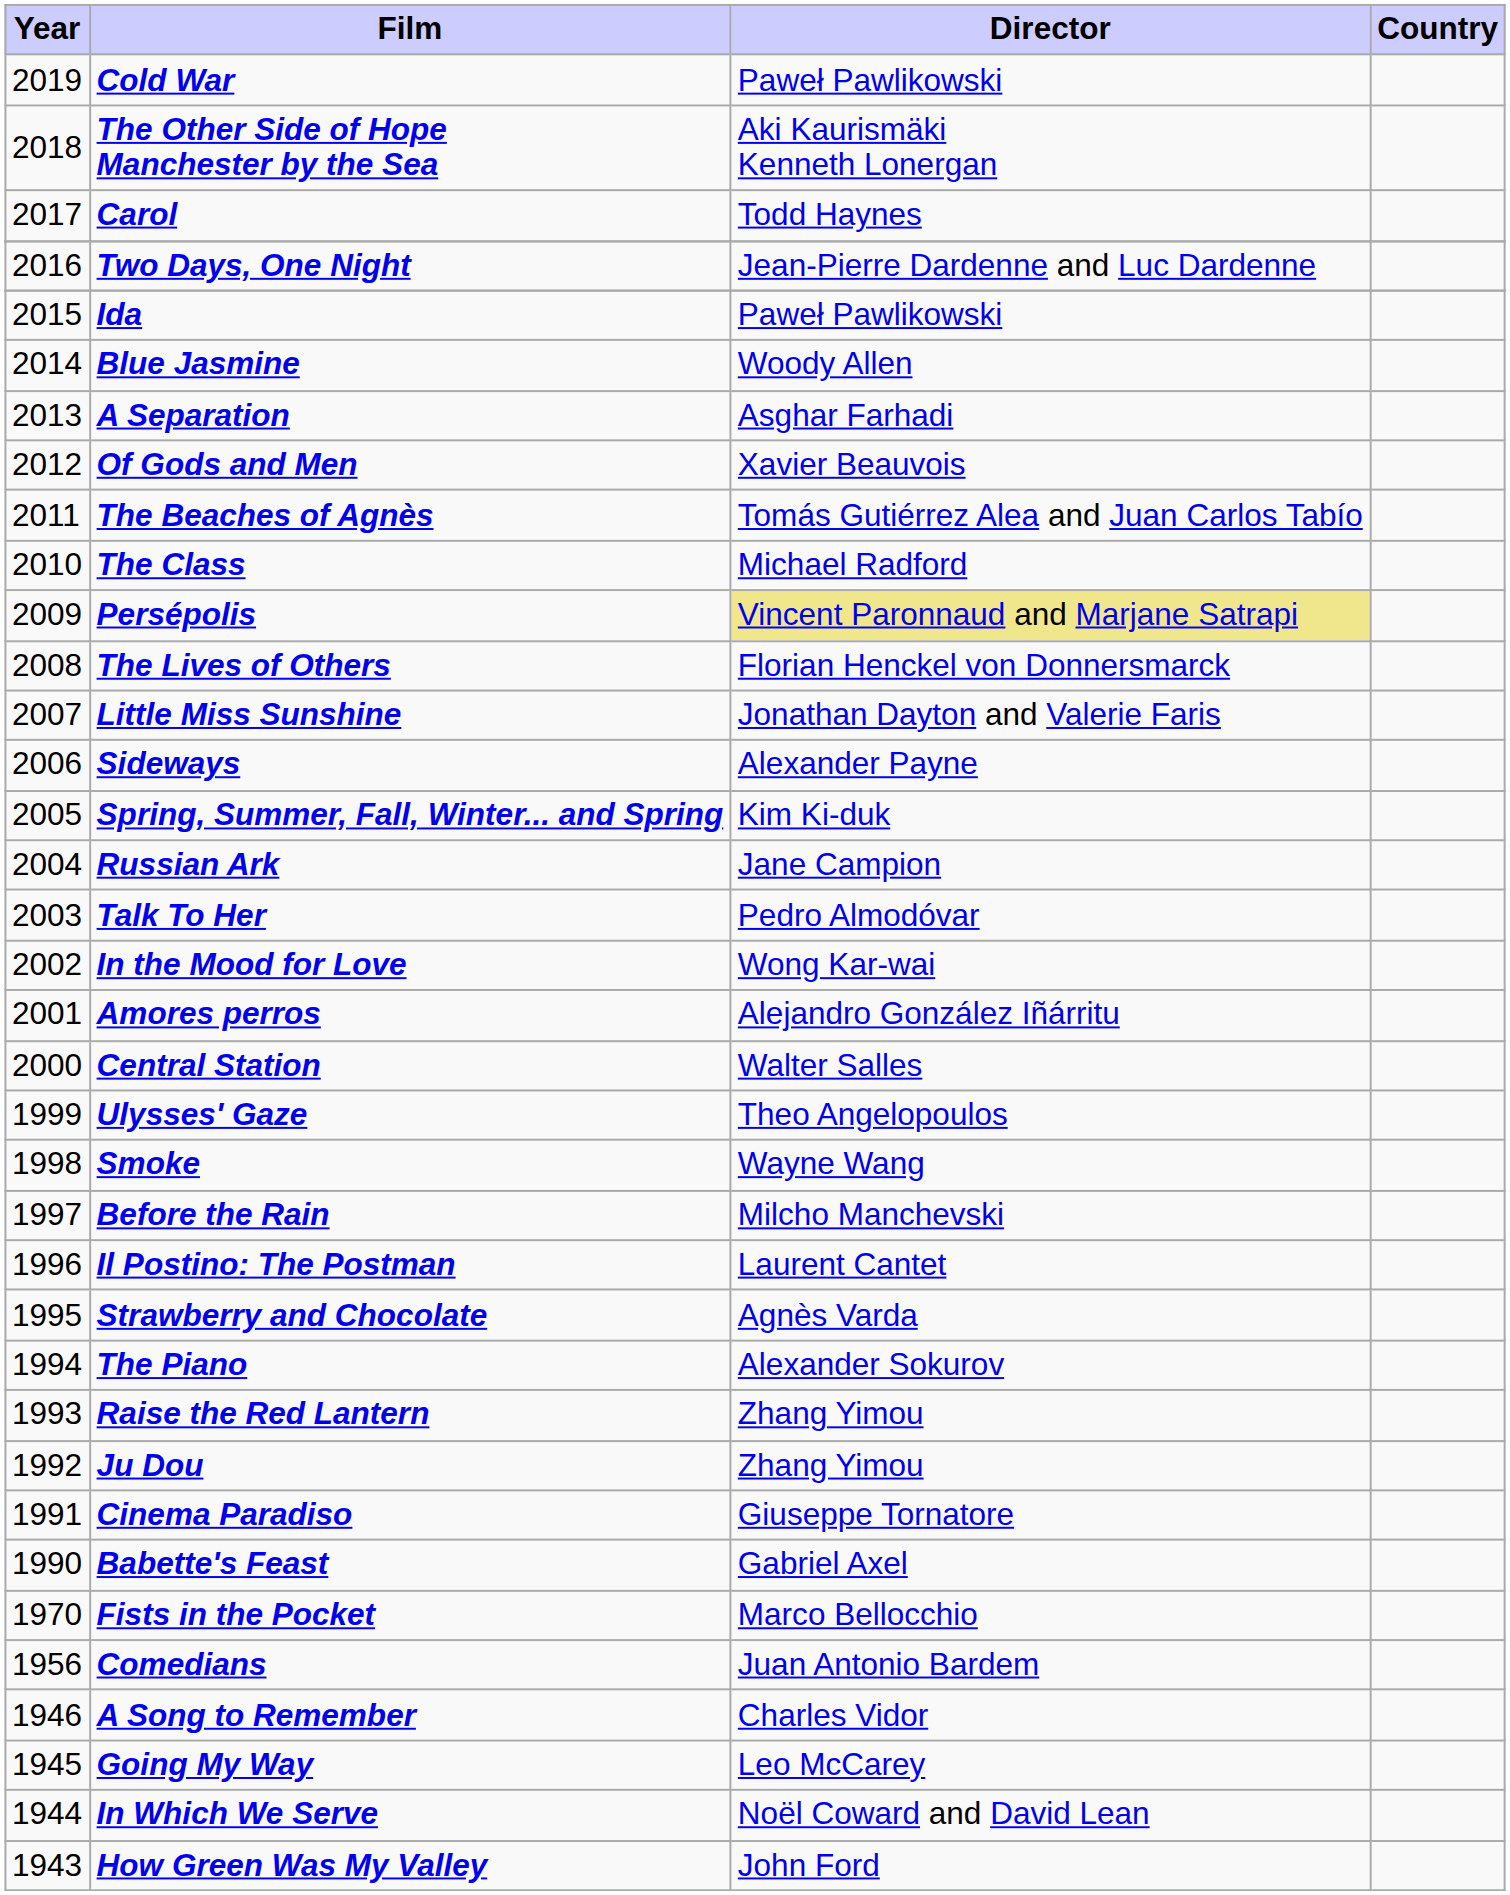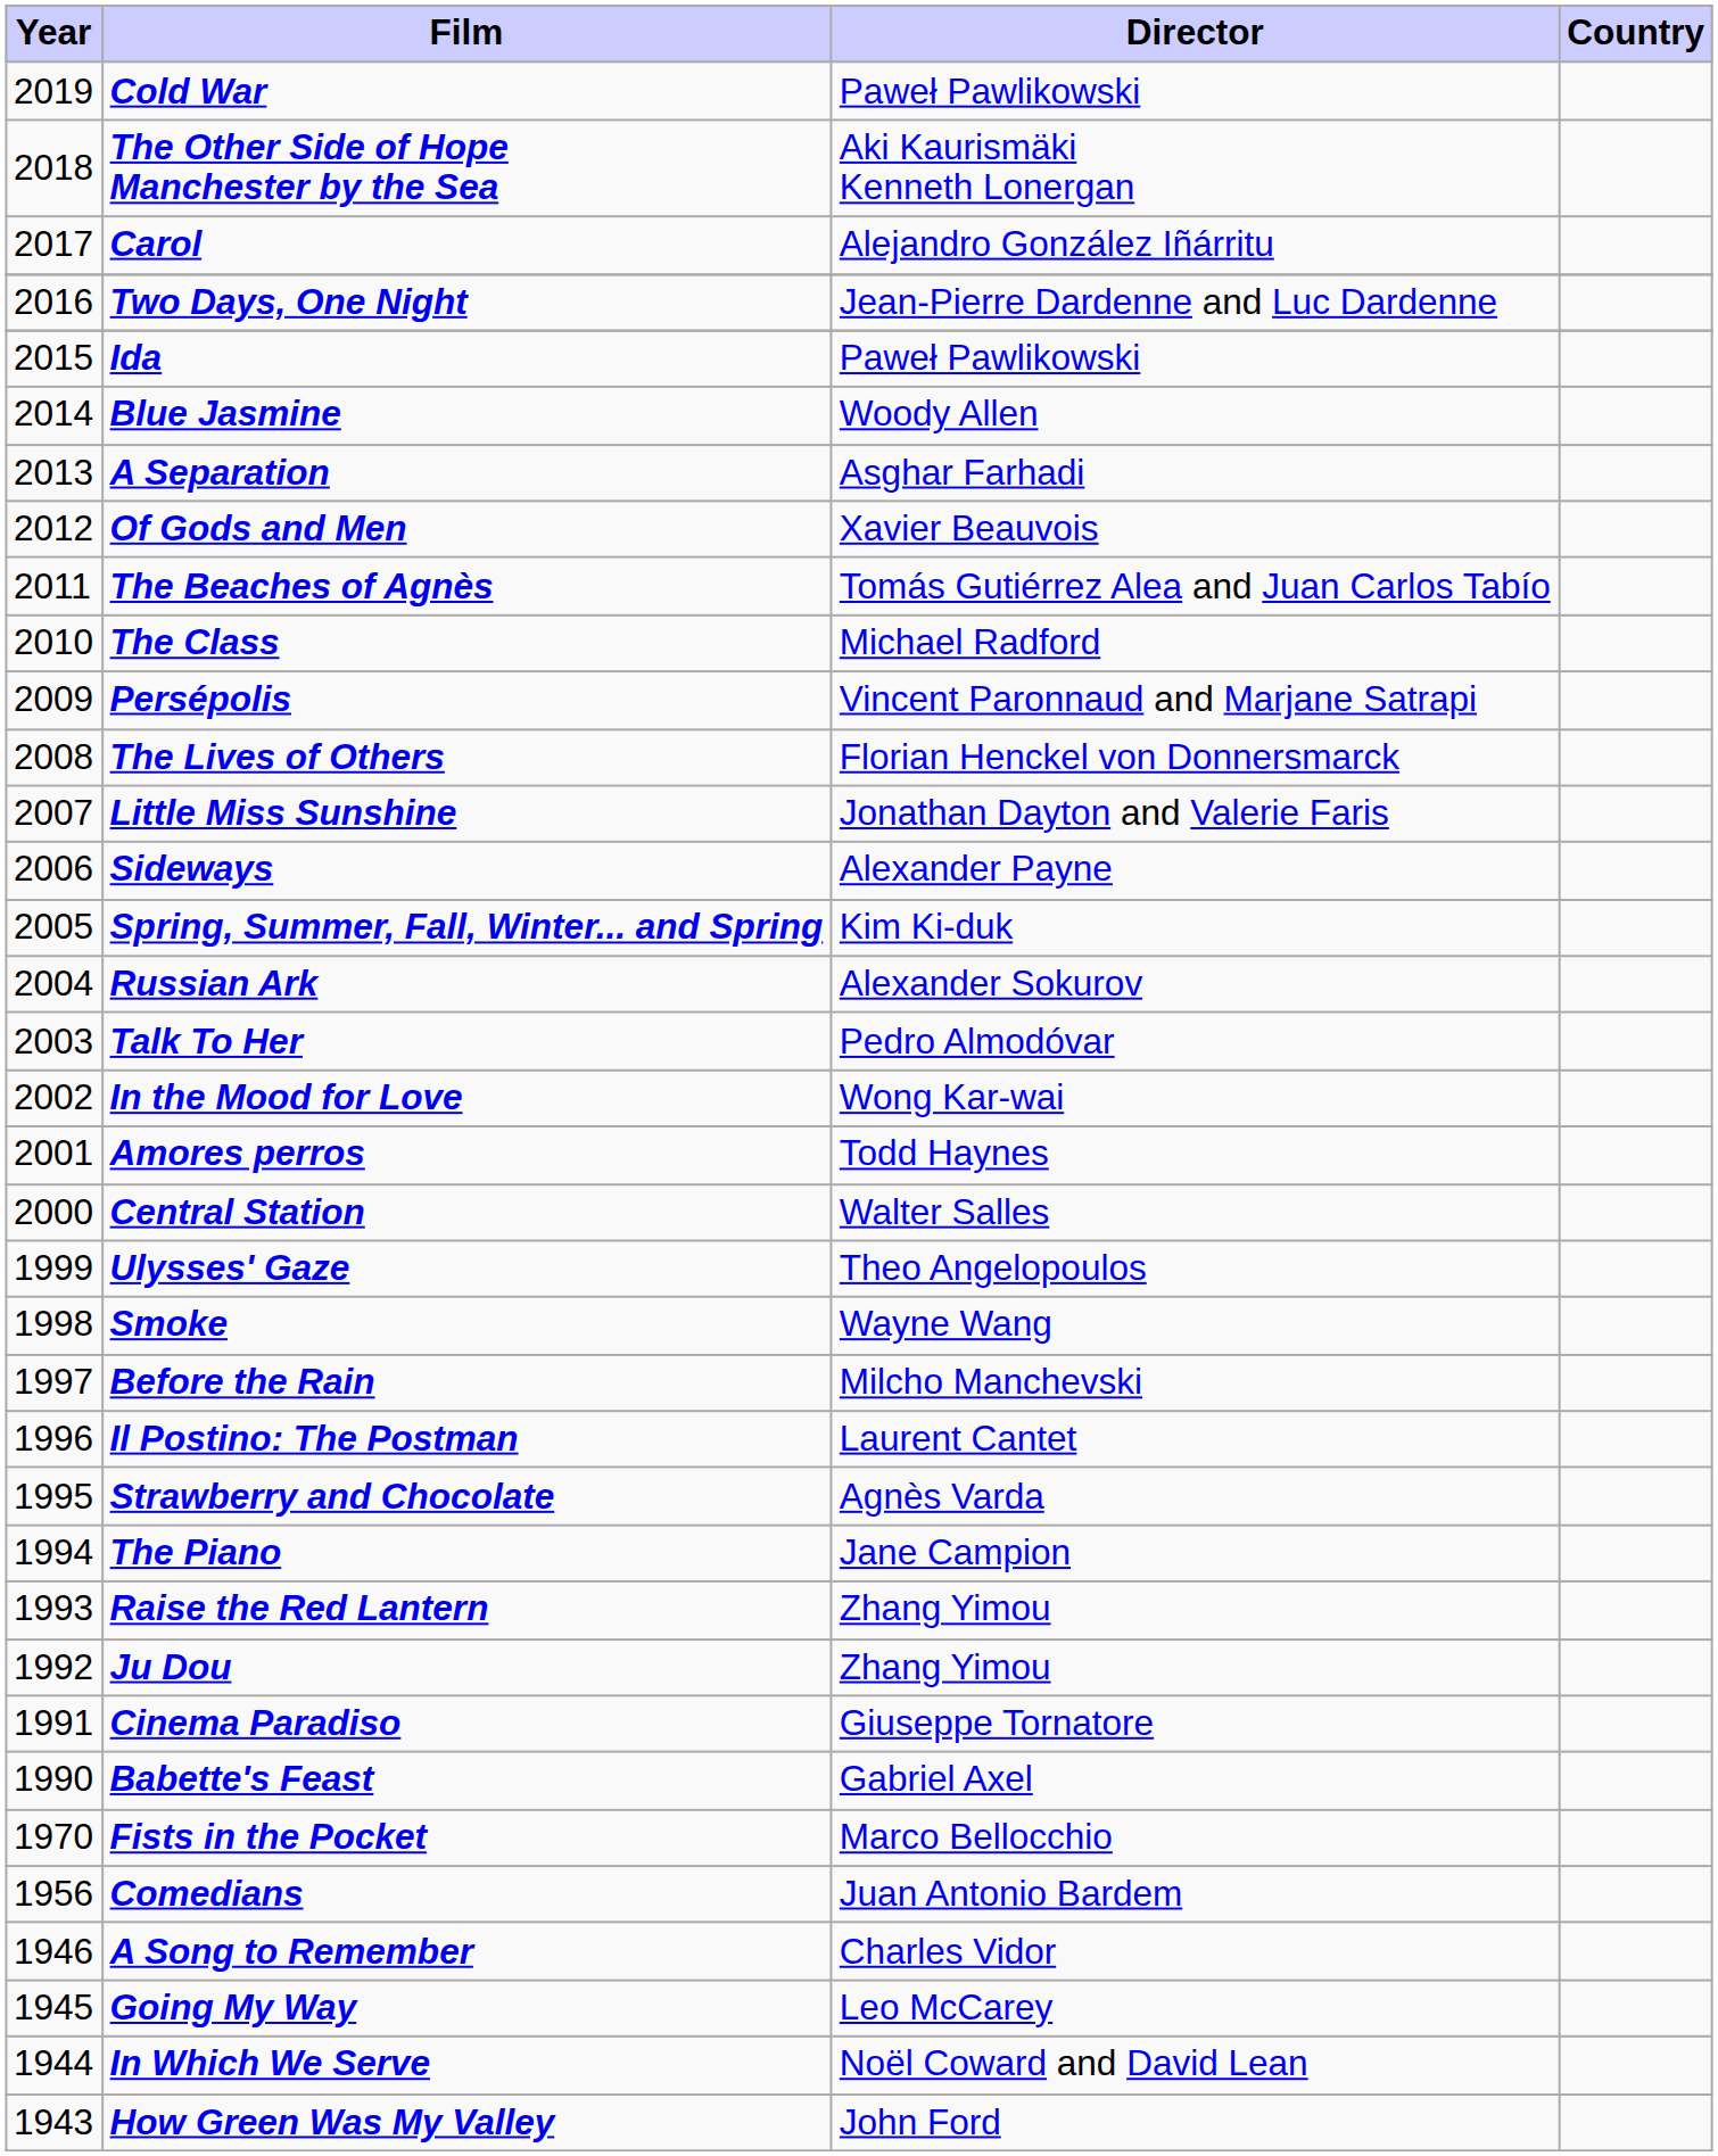Carol | Director: Todd Haynes -> Alejandro González Iñárritu
Persépolis | Director: khaki background -> no background
Russian Ark | Director: Jane Campion -> Alexander Sokurov
Amores perros | Director: Alejandro González Iñárritu -> Todd Haynes
The Piano | Director: Alexander Sokurov -> Jane Campion
